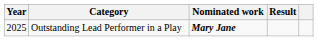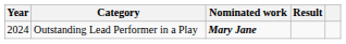Outstanding Lead Performer in a Play | Year: 2025 -> 2024
